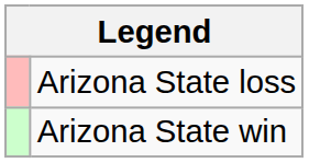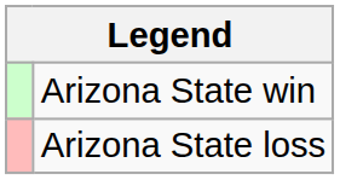rows swapped: Arizona State win <-> Arizona State loss
